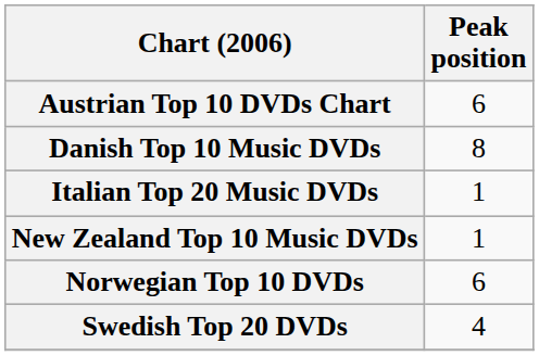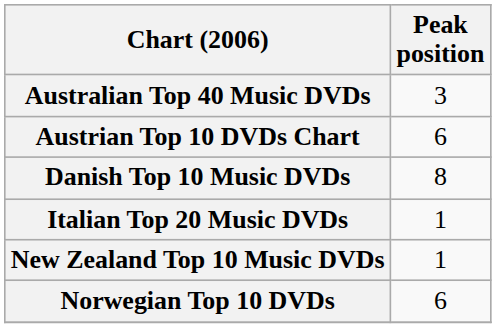+ row: Australian Top 40 Music DVDs | 3
- row: Swedish Top 20 DVDs | 4
